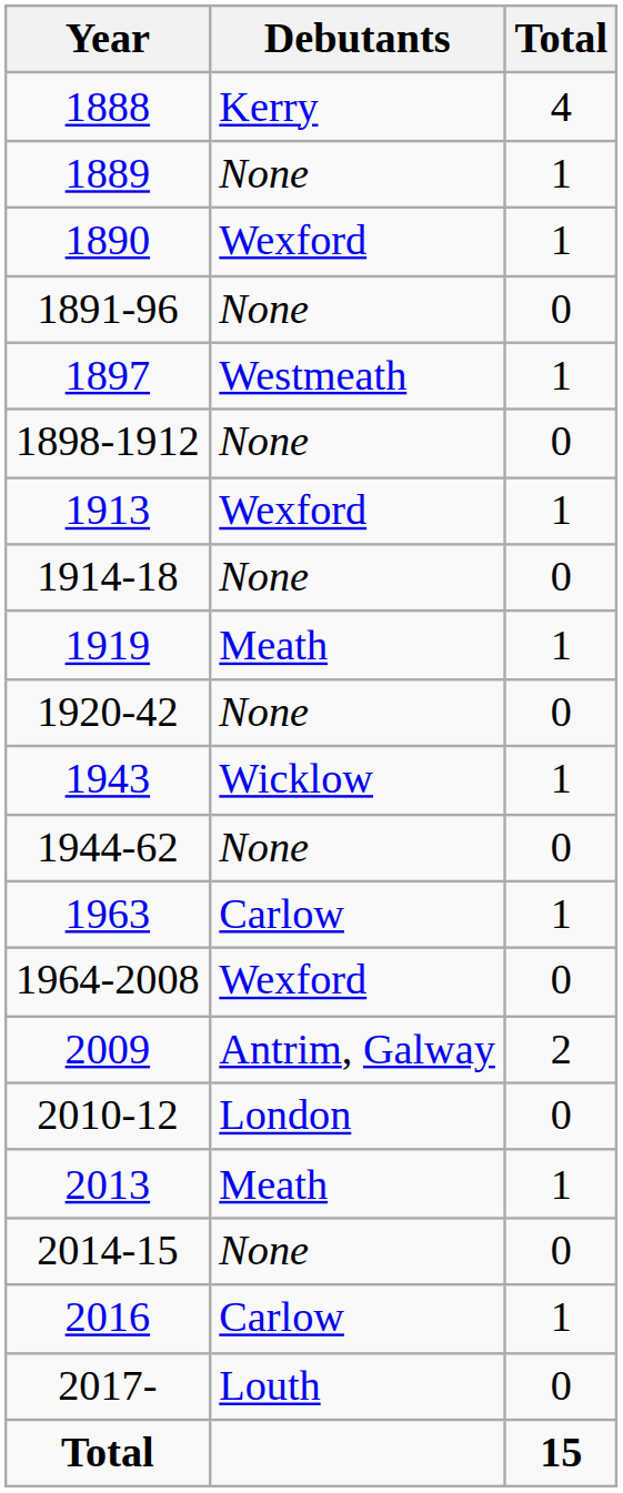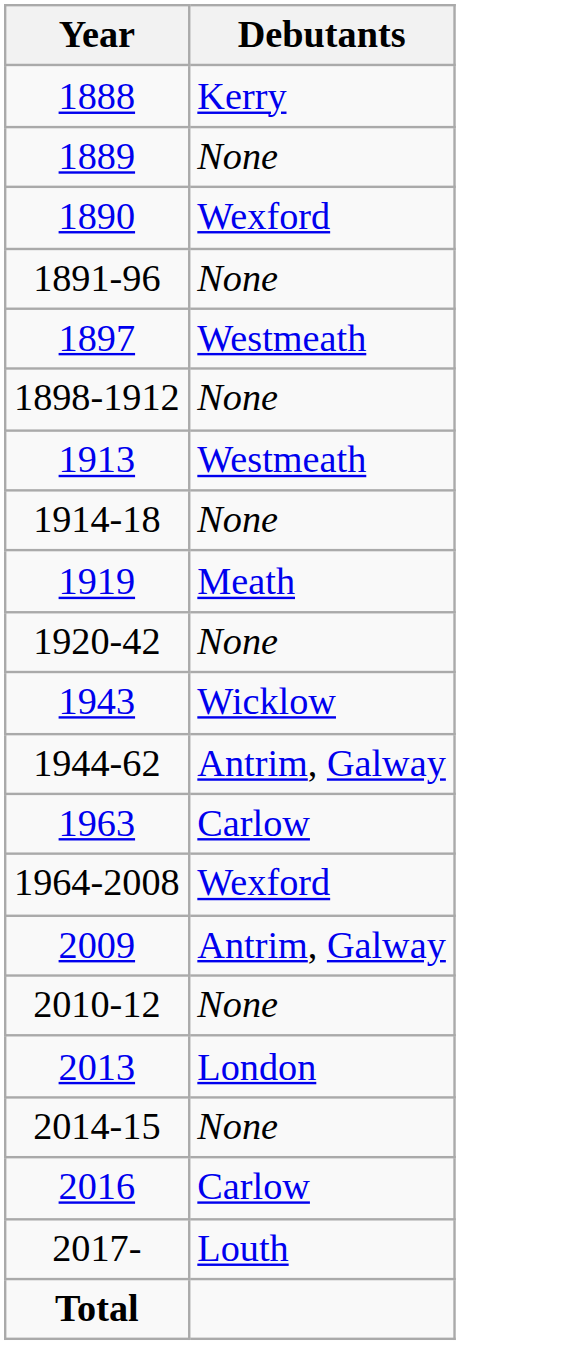- column: Total | 4 | 1 | 1 | 0 | 1 | 0 | 1 | 0 | 1 | 0 | 1 | 0 | 1 | 0 | 2 | 0 | 1 | 0 | 1 | 0 | 15
1913 | Debutants: Wexford -> Westmeath
1944-62 | Debutants: None -> Antrim, Galway
2010-12 | Debutants: London -> None
2013 | Debutants: Meath -> London
